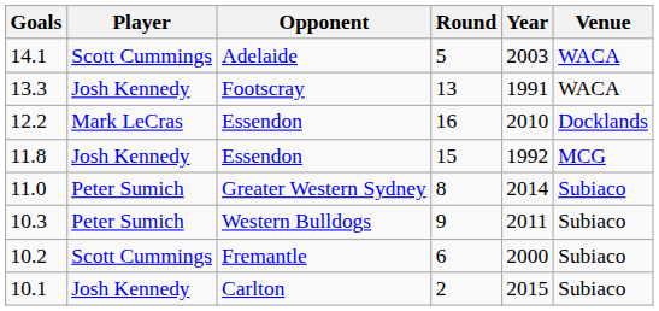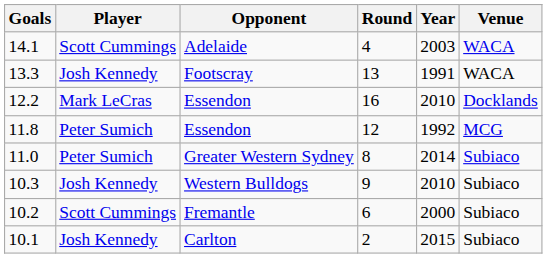14.1 | Round: 5 -> 4
11.8 | Player: Josh Kennedy -> Peter Sumich
11.8 | Round: 15 -> 12
10.3 | Player: Peter Sumich -> Josh Kennedy
10.3 | Year: 2011 -> 2010
